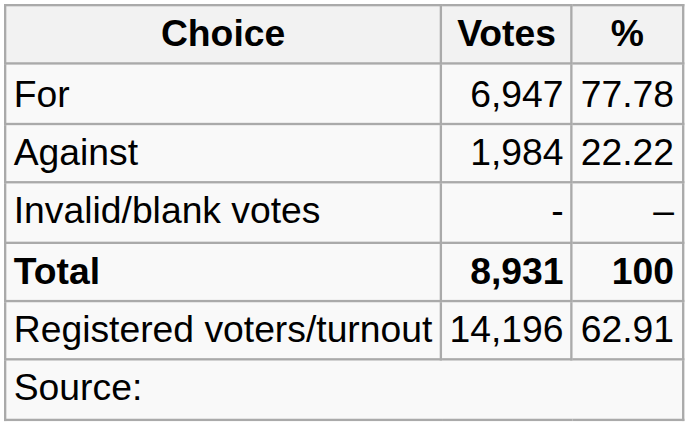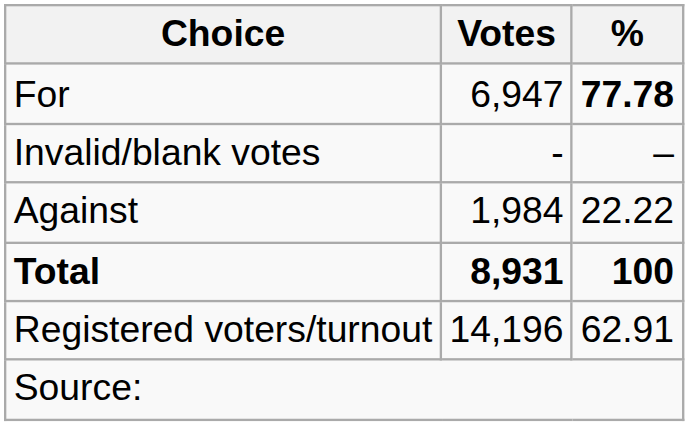For | %: normal -> bold
rows swapped: Against <-> Invalid/blank votes
